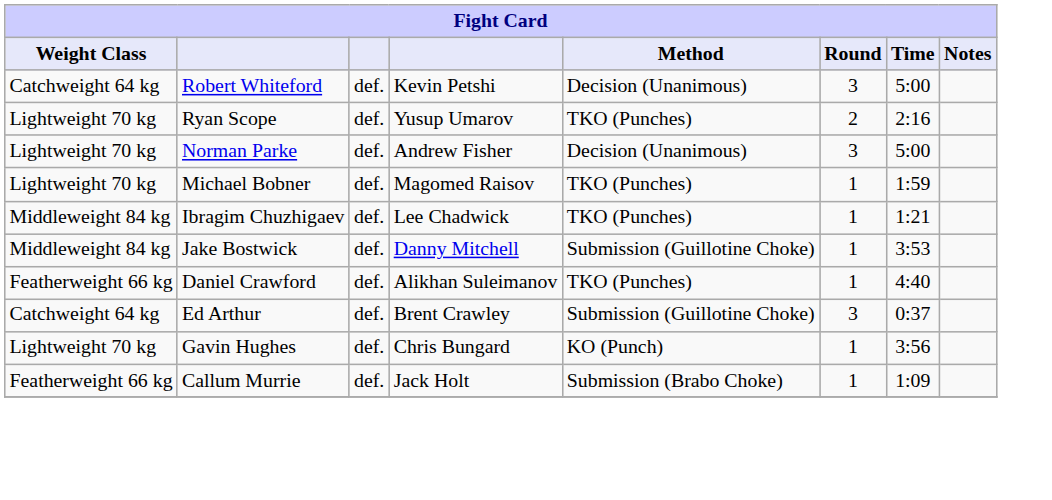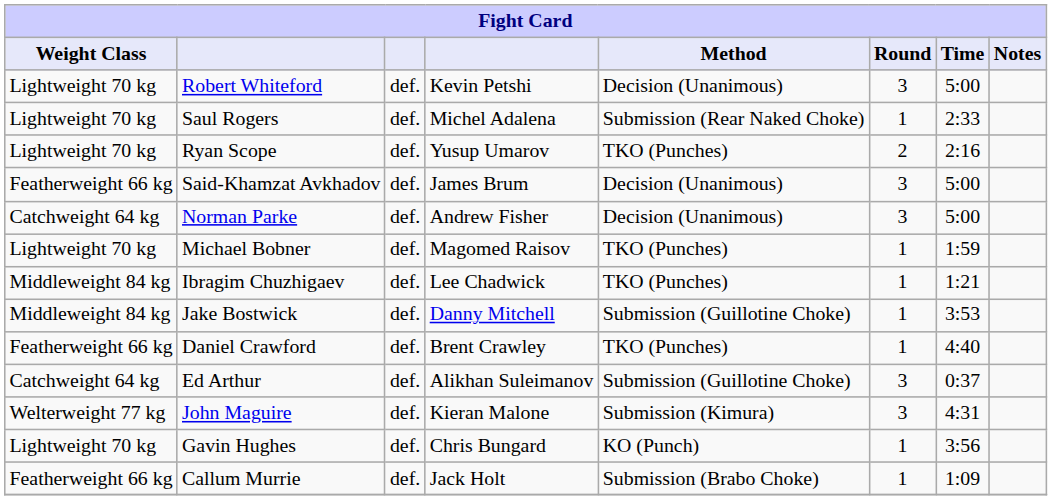Robert Whiteford | Weight Class: Catchweight 64 kg -> Lightweight 70 kg
+ row: Lightweight 70 kg | Saul Rogers | def. | Michel Adalena | Submission (Rear Naked Choke) | 1 | 2:33
+ row: Featherweight 66 kg | Said-Khamzat Avkhadov | def. | James Brum | Decision (Unanimous) | 3 | 5:00
Norman Parke | Weight Class: Lightweight 70 kg -> Catchweight 64 kg
Daniel Crawford | column 4: Alikhan Suleimanov -> Brent Crawley
Ed Arthur | column 4: Brent Crawley -> Alikhan Suleimanov
+ row: Welterweight 77 kg | John Maguire | def. | Kieran Malone | Submission (Kimura) | 3 | 4:31
